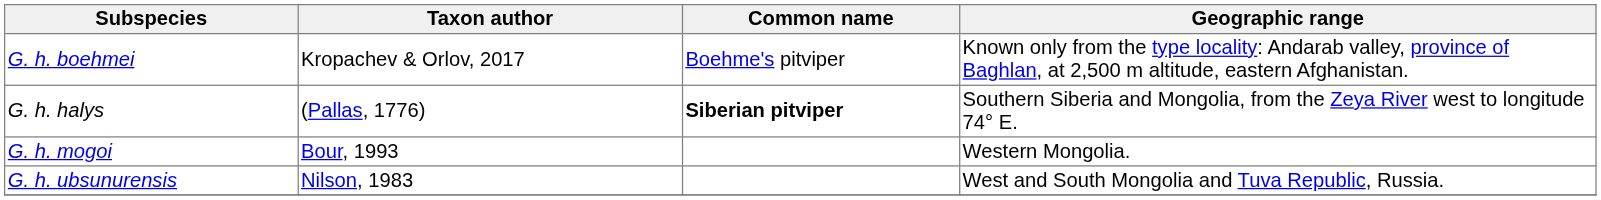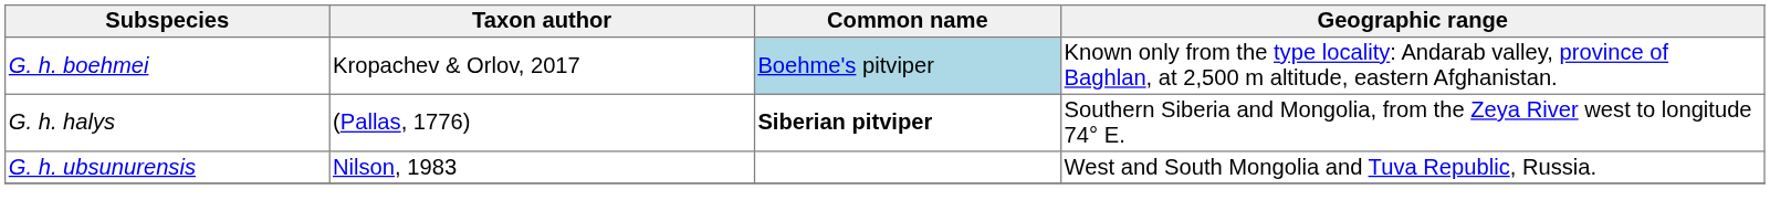G. h. boehmei | Common name: no background -> lightblue background
- row: G. h. mogoi | Bour, 1993 | Western Mongolia.
